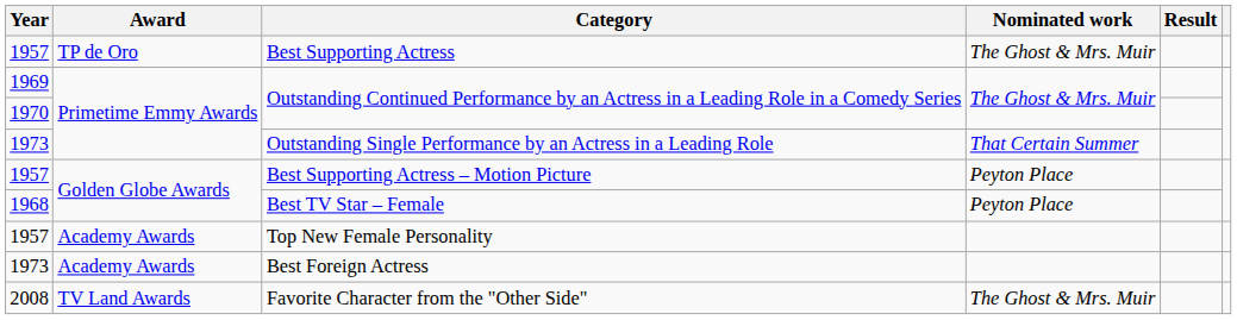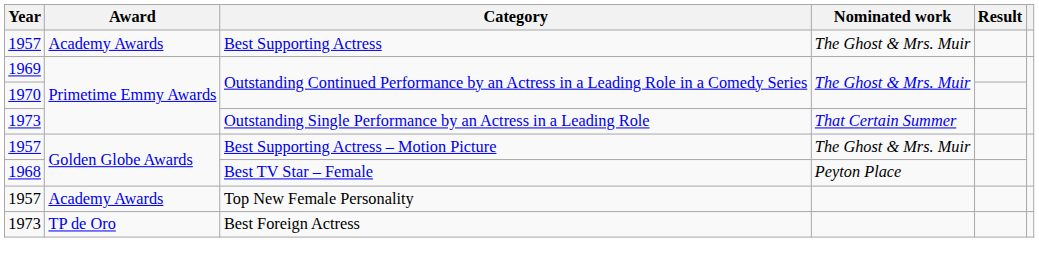Best Supporting Actress | Award: TP de Oro -> Academy Awards
Best Supporting Actress – Motion Picture | Nominated work: Peyton Place -> The Ghost & Mrs. Muir
Best Foreign Actress | Award: Academy Awards -> TP de Oro
- row: 2008 | TV Land Awards | Favorite Character from the "Other Side" | The Ghost & Mrs. Muir
